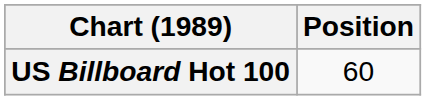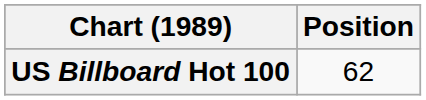US Billboard Hot 100 | Position: 60 -> 62
